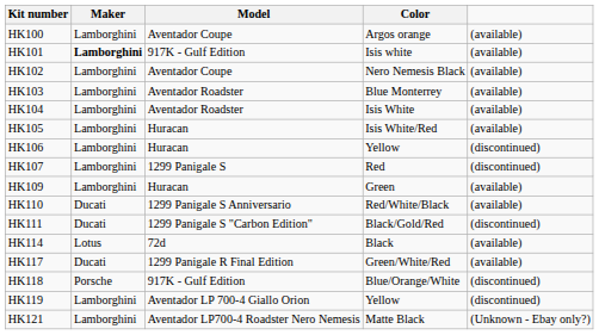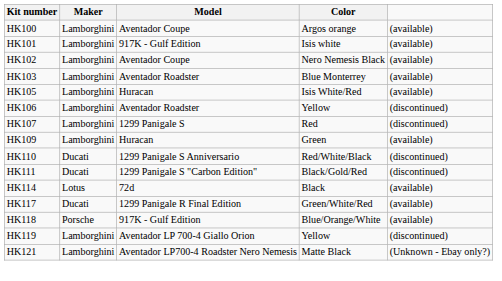HK101 | Maker: bold -> normal
- row: HK104 | Lamborghini | Aventador Roadster | Isis White | (available)
HK106 | Model: Huracan -> Aventador Roadster
HK110 | column 5: (available) -> (discontinued)
HK118 | column 5: (discontinued) -> (available)
